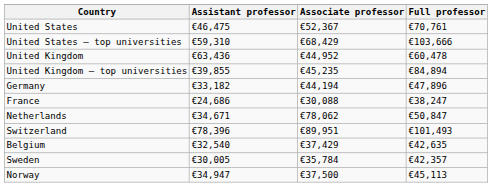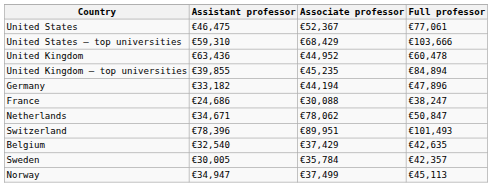United States | Full professor: €70,761 -> €77,061
Norway | Associate professor: €37,500 -> €37,499
